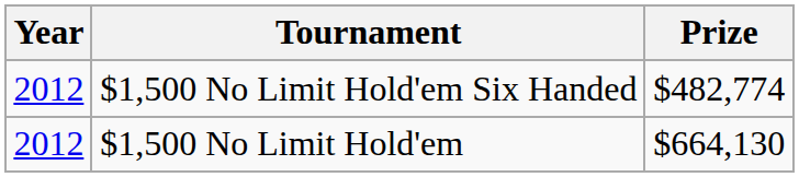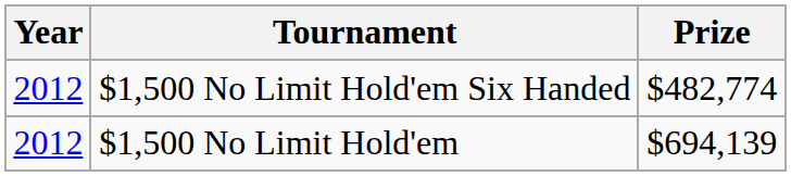$1,500 No Limit Hold'em | Prize: $664,130 -> $694,139
